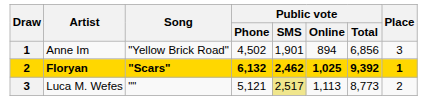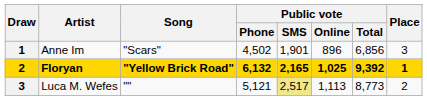Anne Im | Song: "Yellow Brick Road" -> "Scars"
Anne Im | Public vote / Online: 894 -> 896
Floryan | Song: "Scars" -> "Yellow Brick Road"
Floryan | Public vote / SMS: 2,462 -> 2,165
